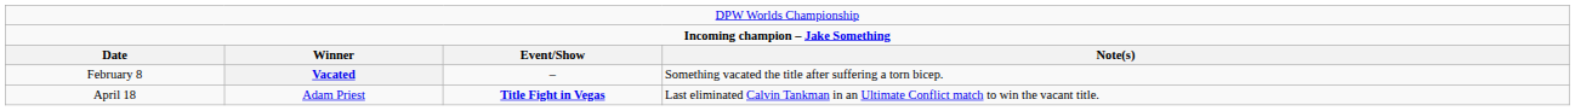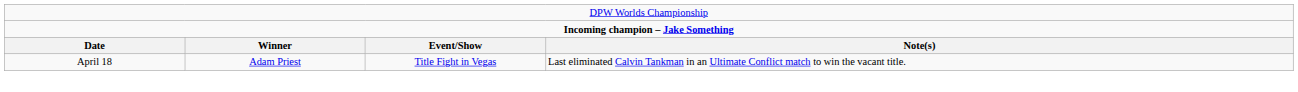- row: February 8 | Vacated | – | Something vacated the title after suffering a torn bicep.
April 18 | column 3: bold -> normal
